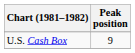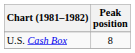U.S. Cash Box | Peak position: 9 -> 8
